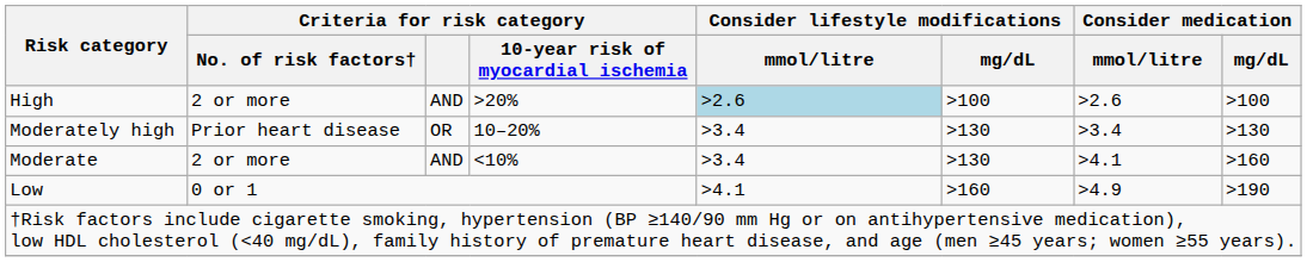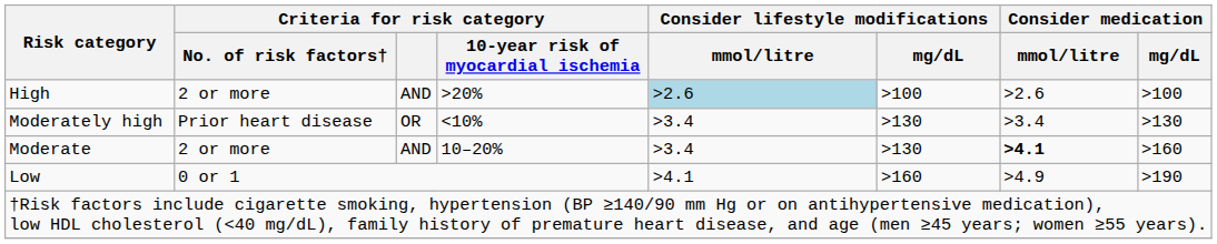Moderately high | column 4: 10–20% -> <10%
Moderate | column 4: <10% -> 10–20%
Moderate | Consider medication / mmol/litre: normal -> bold
